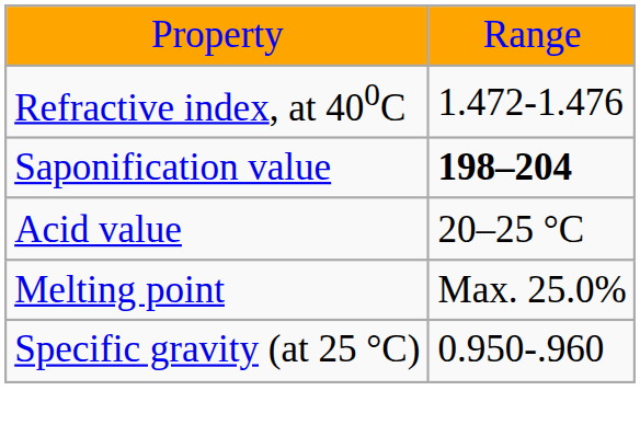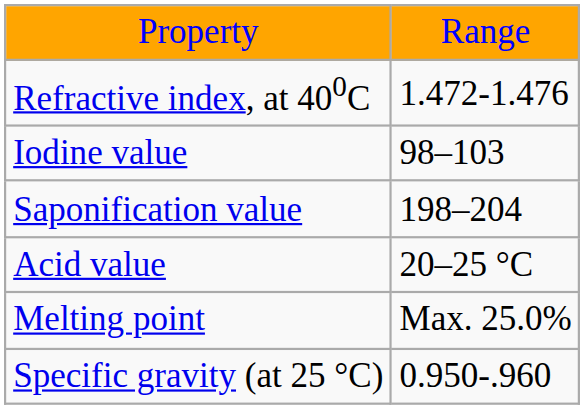+ row: Iodine value | 98–103
Saponification value | column 2: bold -> normal
